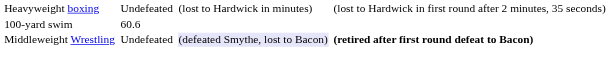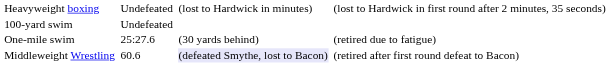100-yard swim | column 3: 60.6 -> Undefeated
+ row: One-mile swim | 25:27.6 | (30 yards behind) | (retired due to fatigue)
Middleweight Wrestling | column 3: Undefeated -> 60.6
Middleweight Wrestling | column 7: bold -> normal
